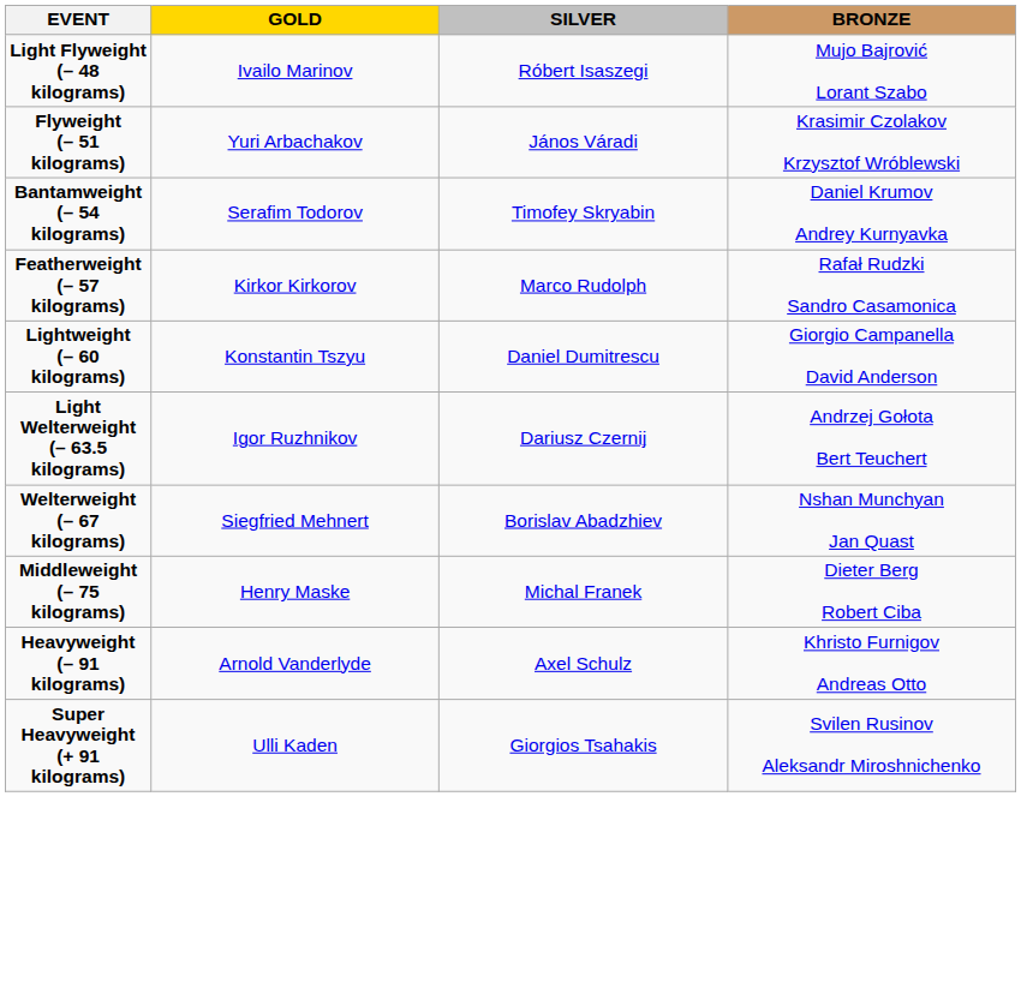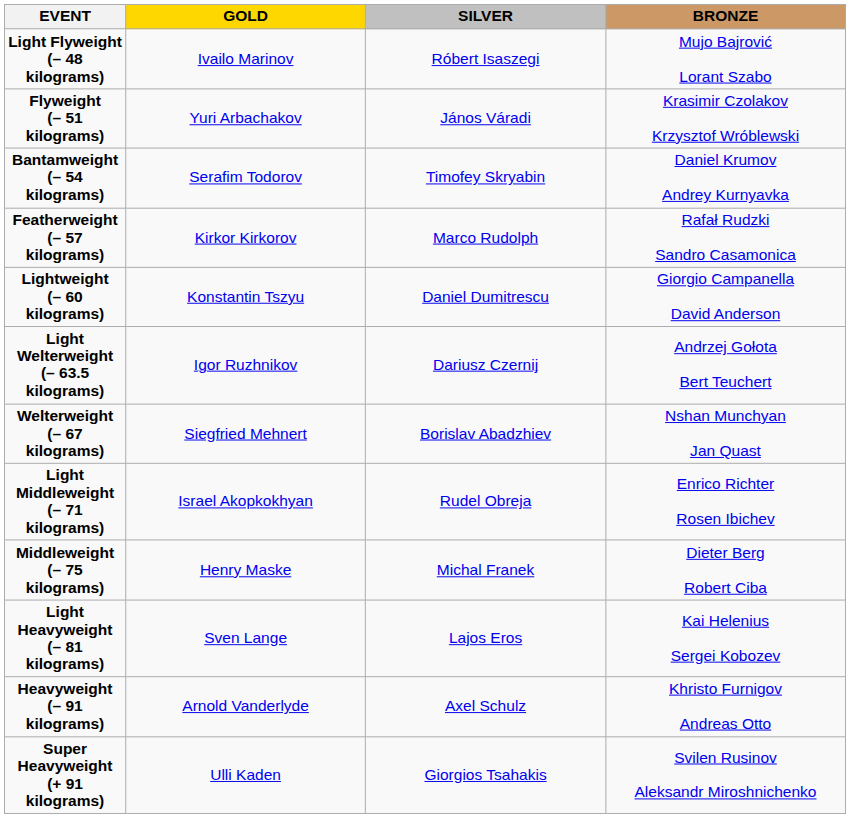+ row: Light Middleweight (– 71 kilograms) | Israel Akopkokhyan | Rudel Obreja | Enrico Richter Rosen Ibichev
+ row: Light Heavyweight (– 81 kilograms) | Sven Lange | Lajos Eros | Kai Helenius Sergei Kobozev
